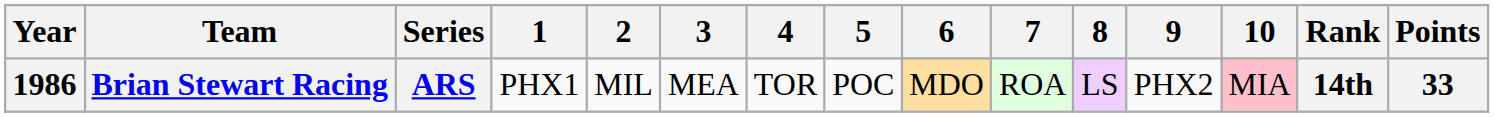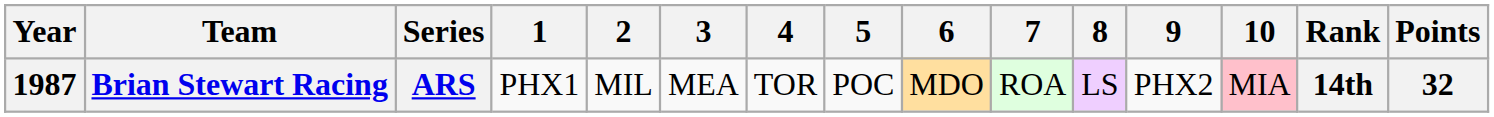Brian Stewart Racing | Year: 1986 -> 1987
Brian Stewart Racing | Points: 33 -> 32
